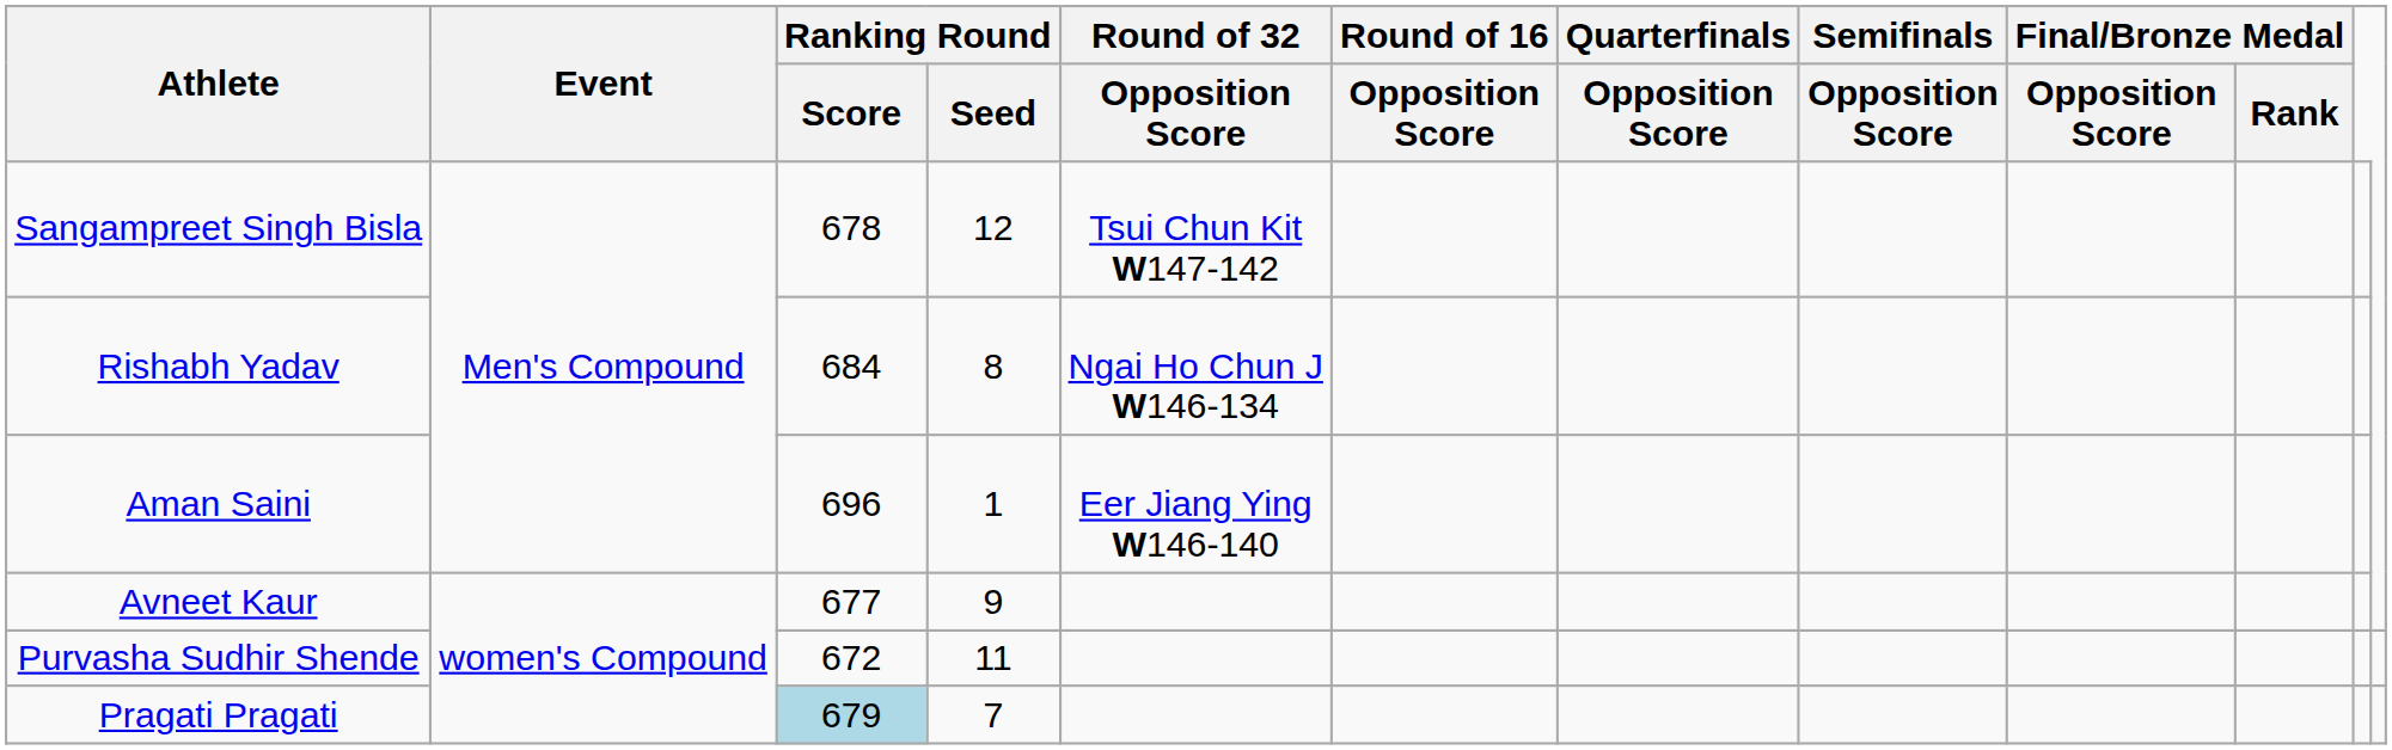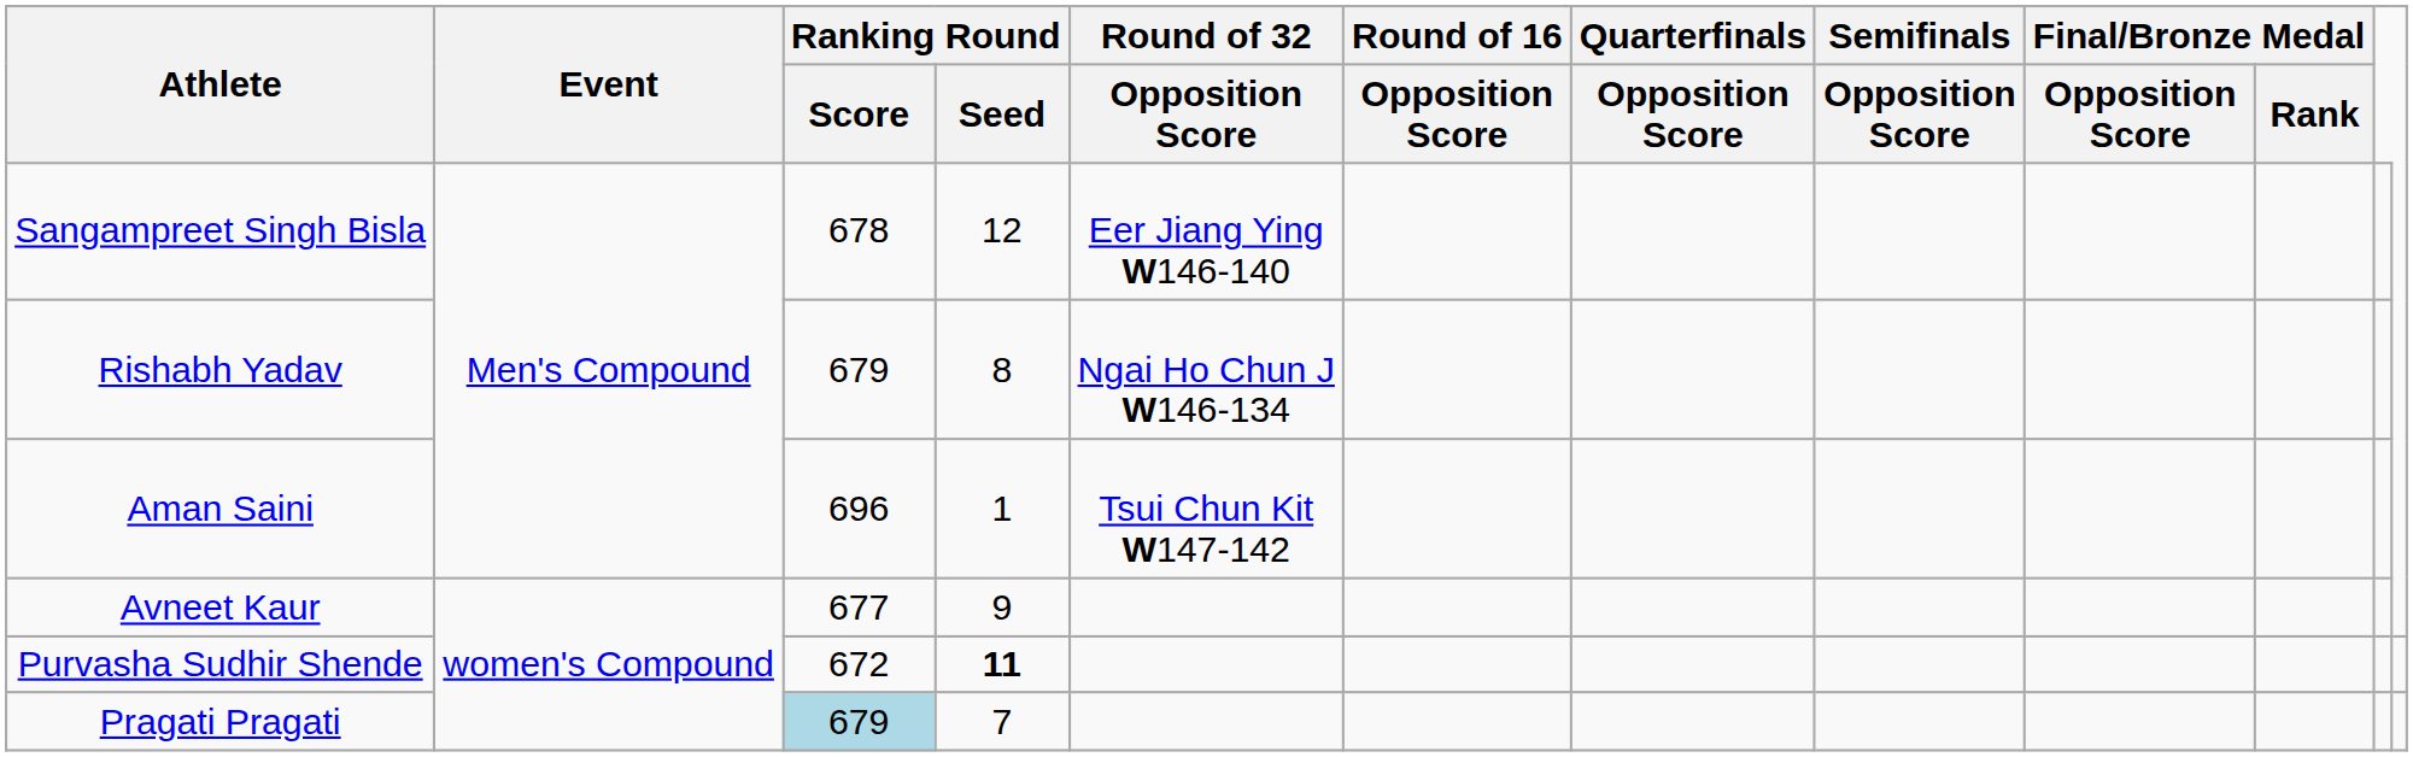Sangampreet Singh Bisla | Round of 32 / Opposition Score: Tsui Chun Kit W147-142 -> Eer Jiang Ying W146-140
Rishabh Yadav | Ranking Round / Score: 684 -> 679
Aman Saini | Round of 32 / Opposition Score: Eer Jiang Ying W146-140 -> Tsui Chun Kit W147-142
Purvasha Sudhir Shende | Ranking Round / Seed: normal -> bold
